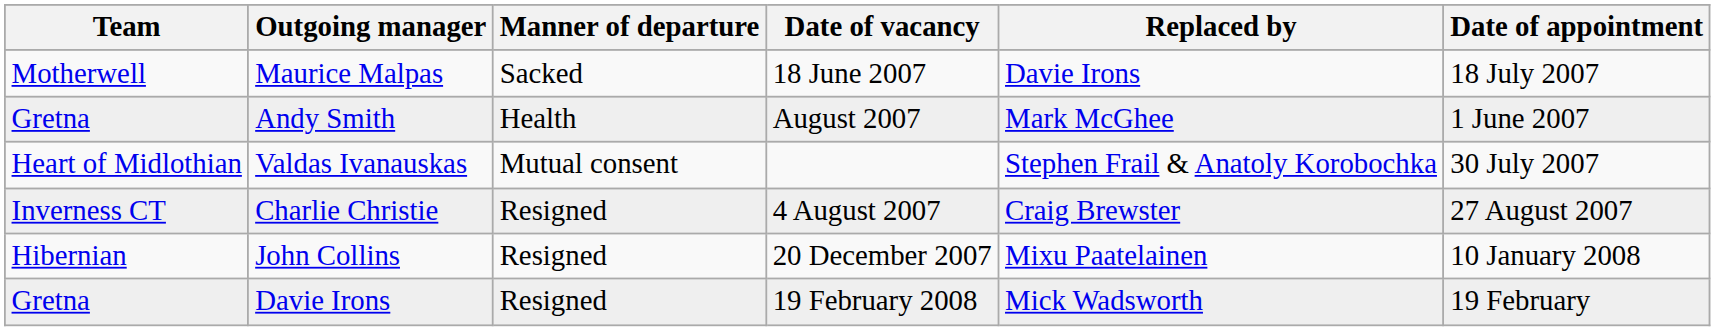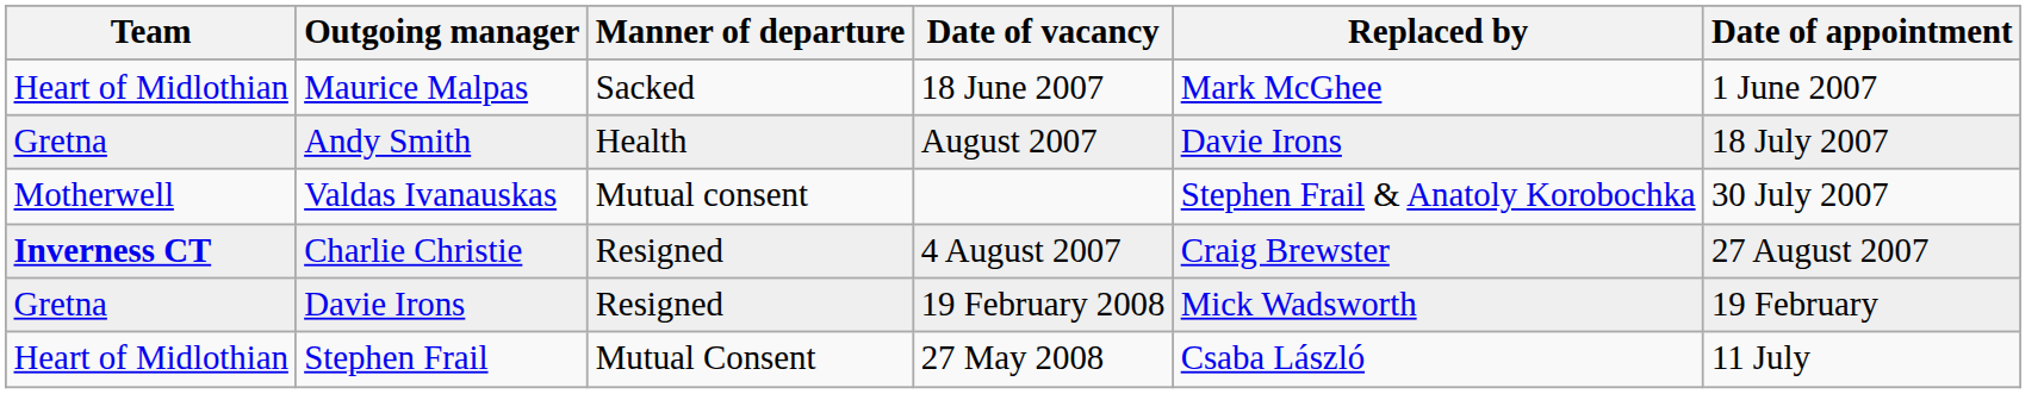Maurice Malpas | Team: Motherwell -> Heart of Midlothian
Maurice Malpas | Replaced by: Davie Irons -> Mark McGhee
Maurice Malpas | Date of appointment: 18 July 2007 -> 1 June 2007
Andy Smith | Replaced by: Mark McGhee -> Davie Irons
Andy Smith | Date of appointment: 1 June 2007 -> 18 July 2007
Valdas Ivanauskas | Team: Heart of Midlothian -> Motherwell
Charlie Christie | Team: normal -> bold
- row: Hibernian | John Collins | Resigned | 20 December 2007 | Mixu Paatelainen | 10 January 2008
+ row: Heart of Midlothian | Stephen Frail | Mutual Consent | 27 May 2008 | Csaba László | 11 July
